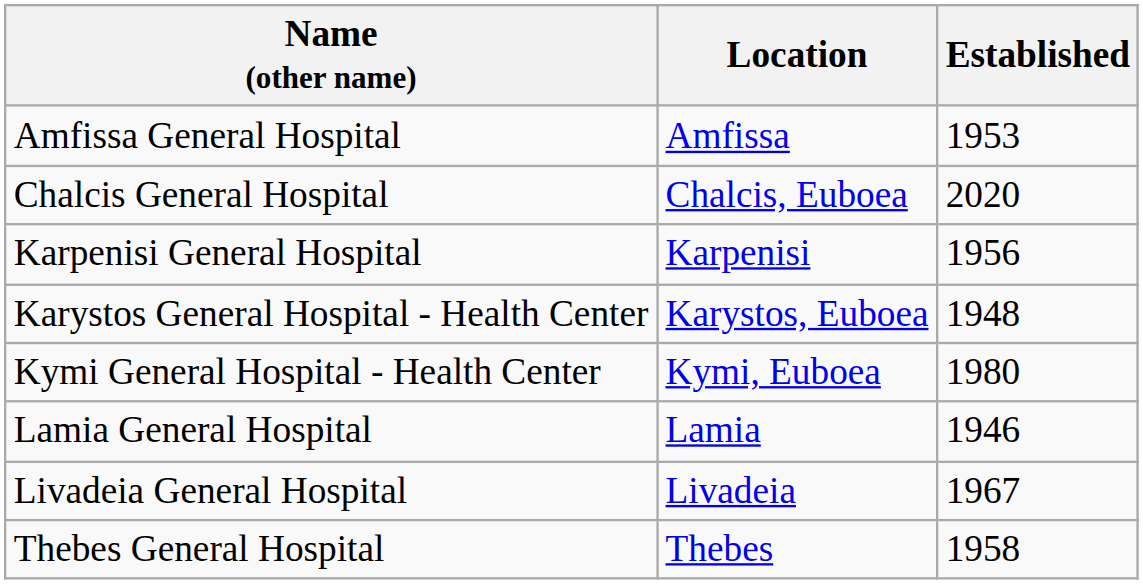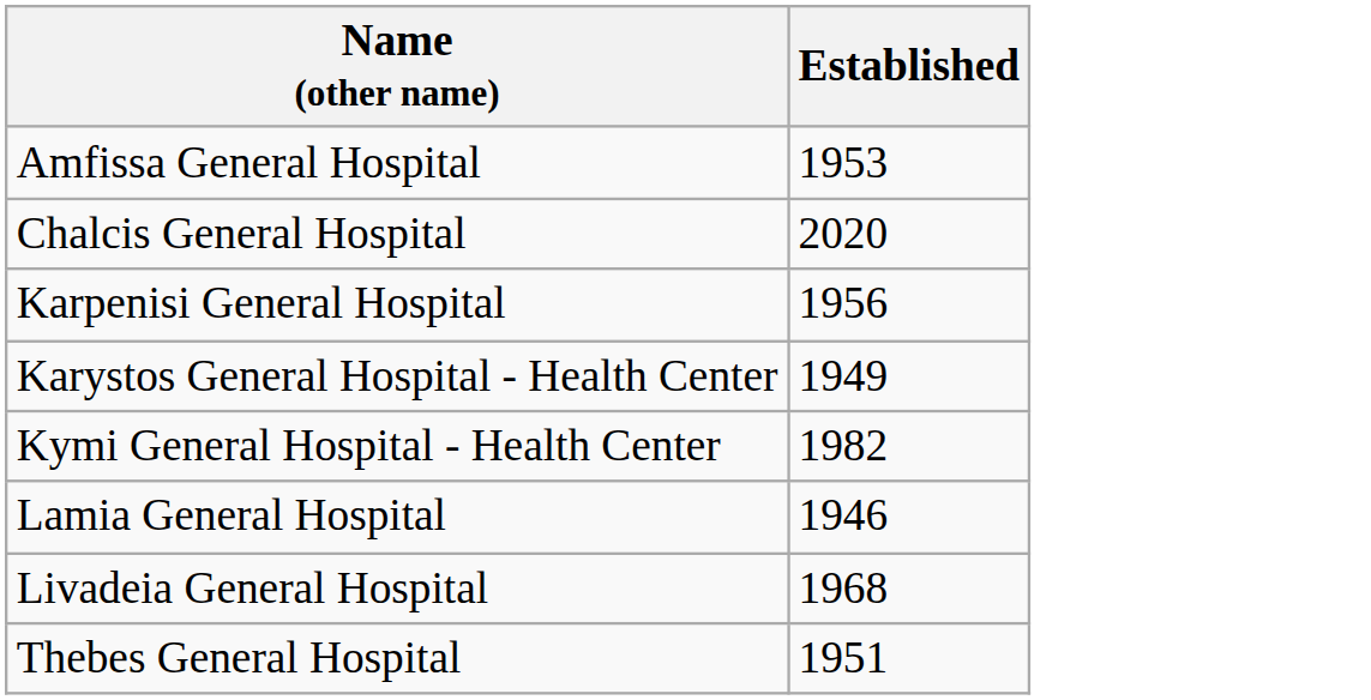- column: Location | Amfissa | Chalcis, Euboea | Karpenisi | Karystos, Euboea | Kymi, Euboea | Lamia | Livadeia | Thebes
Karystos General Hospital - Health Center | Established: 1948 -> 1949
Kymi General Hospital - Health Center | Established: 1980 -> 1982
Livadeia General Hospital | Established: 1967 -> 1968
Thebes General Hospital | Established: 1958 -> 1951
